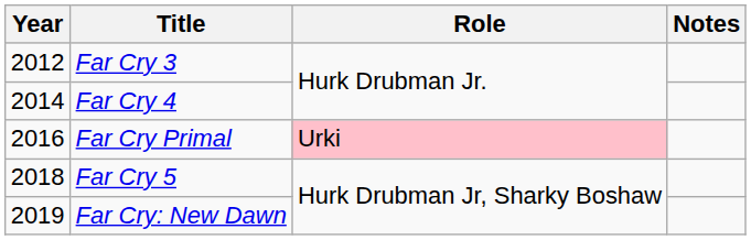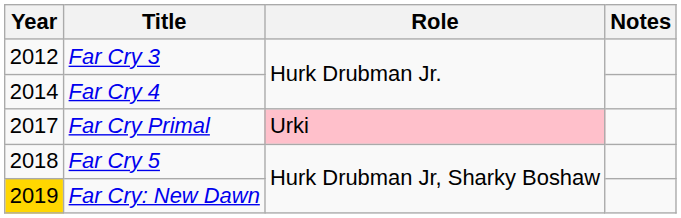Far Cry Primal | Year: 2016 -> 2017
Far Cry: New Dawn | Year: no background -> gold background
